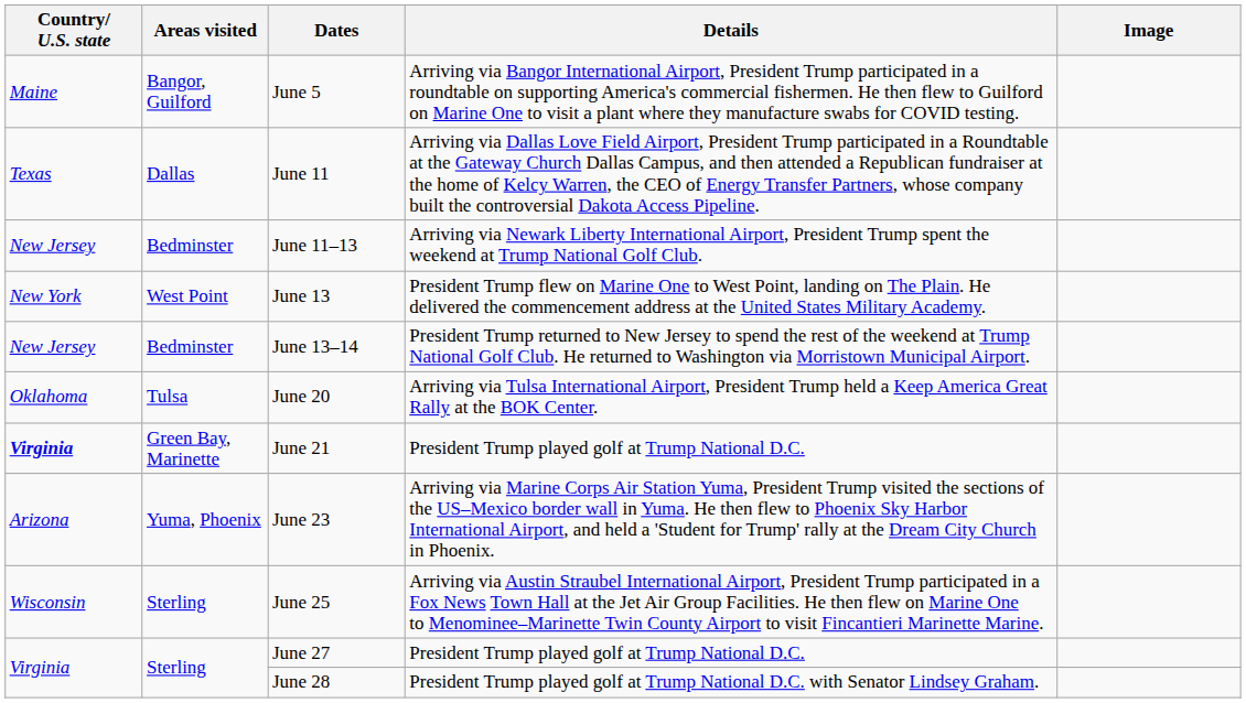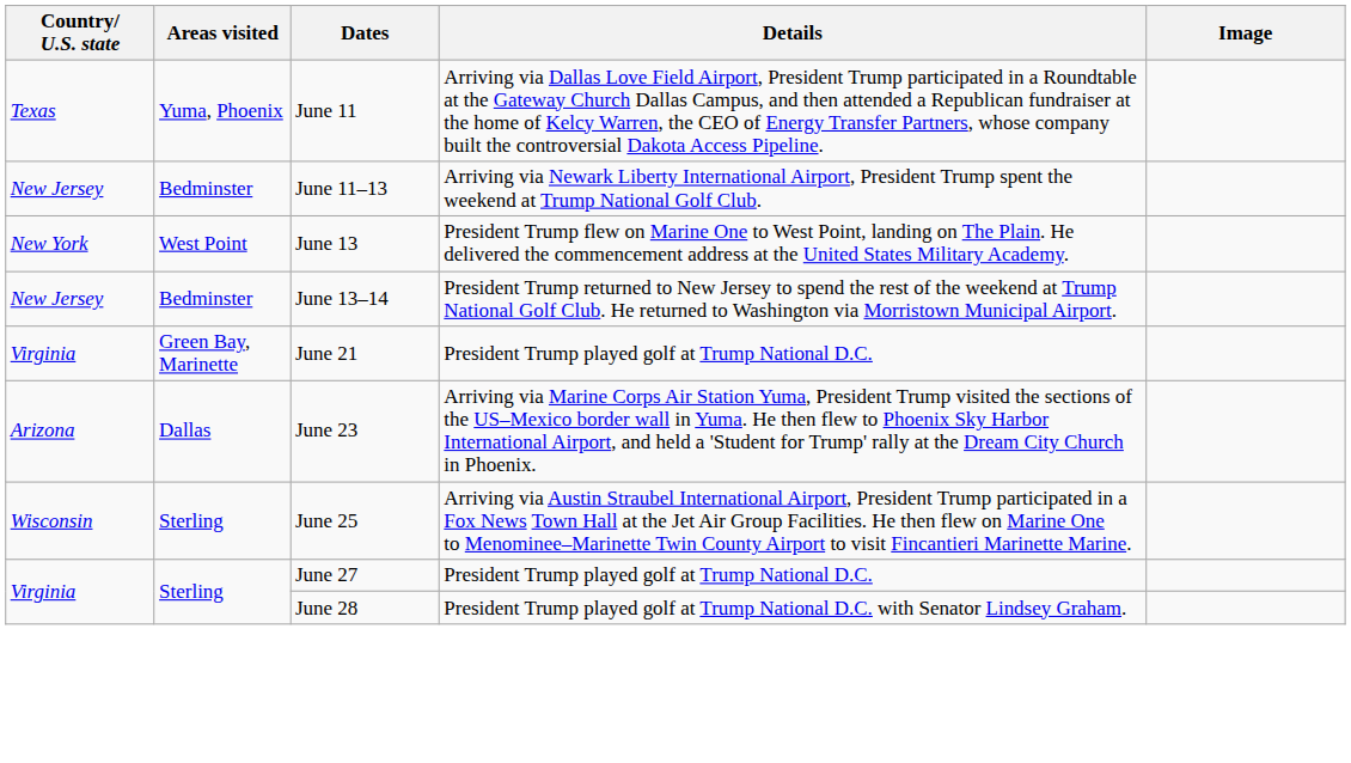- row: Maine | Bangor, Guilford | June 5 | Arriving via Bangor International Airport, President Trump participated in a roundtable on supporting America's commercial fishermen. He then flew to Guilford on Marine One to visit a plant where they manufacture swabs for COVID testing.
June 11 | Areas visited: Dallas -> Yuma, Phoenix
- row: Oklahoma | Tulsa | June 20 | Arriving via Tulsa International Airport, President Trump held a Keep America Great Rally at the BOK Center.
June 21 | Country/ U.S. state: bold -> normal
June 23 | Areas visited: Yuma, Phoenix -> Dallas
